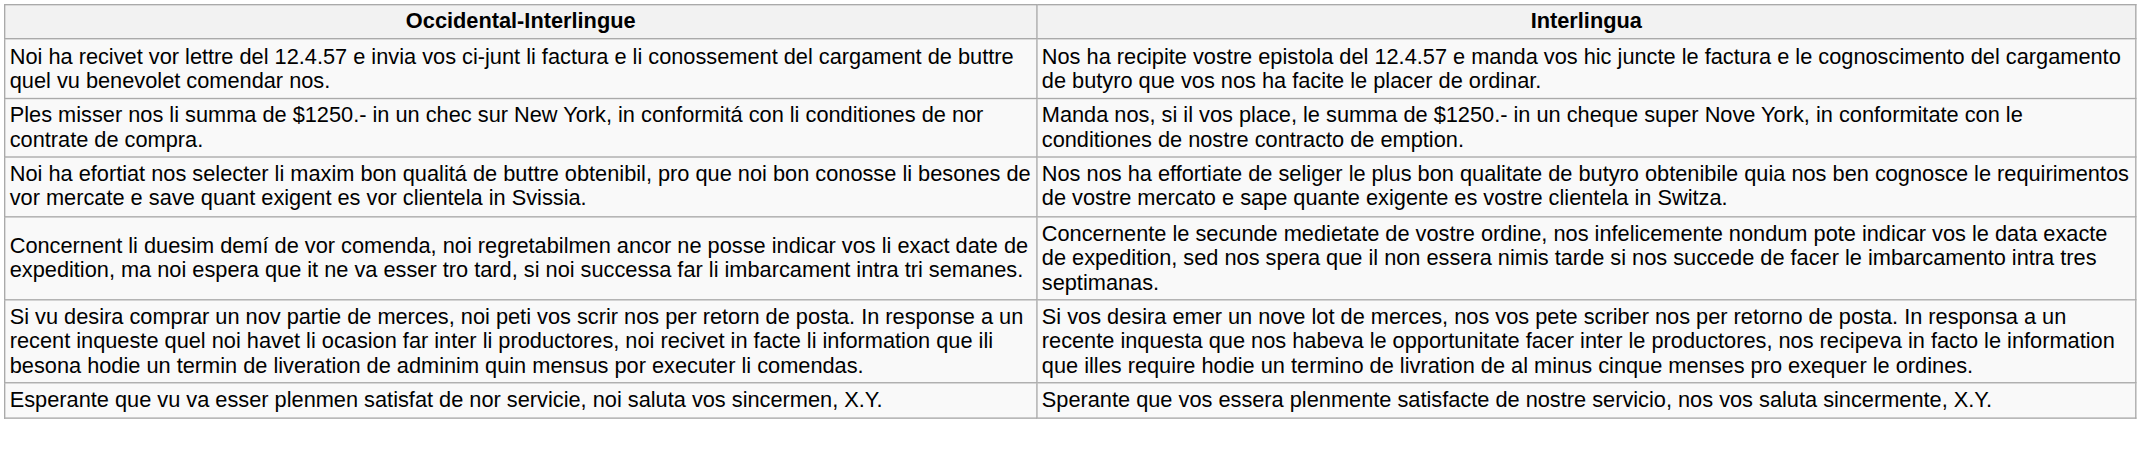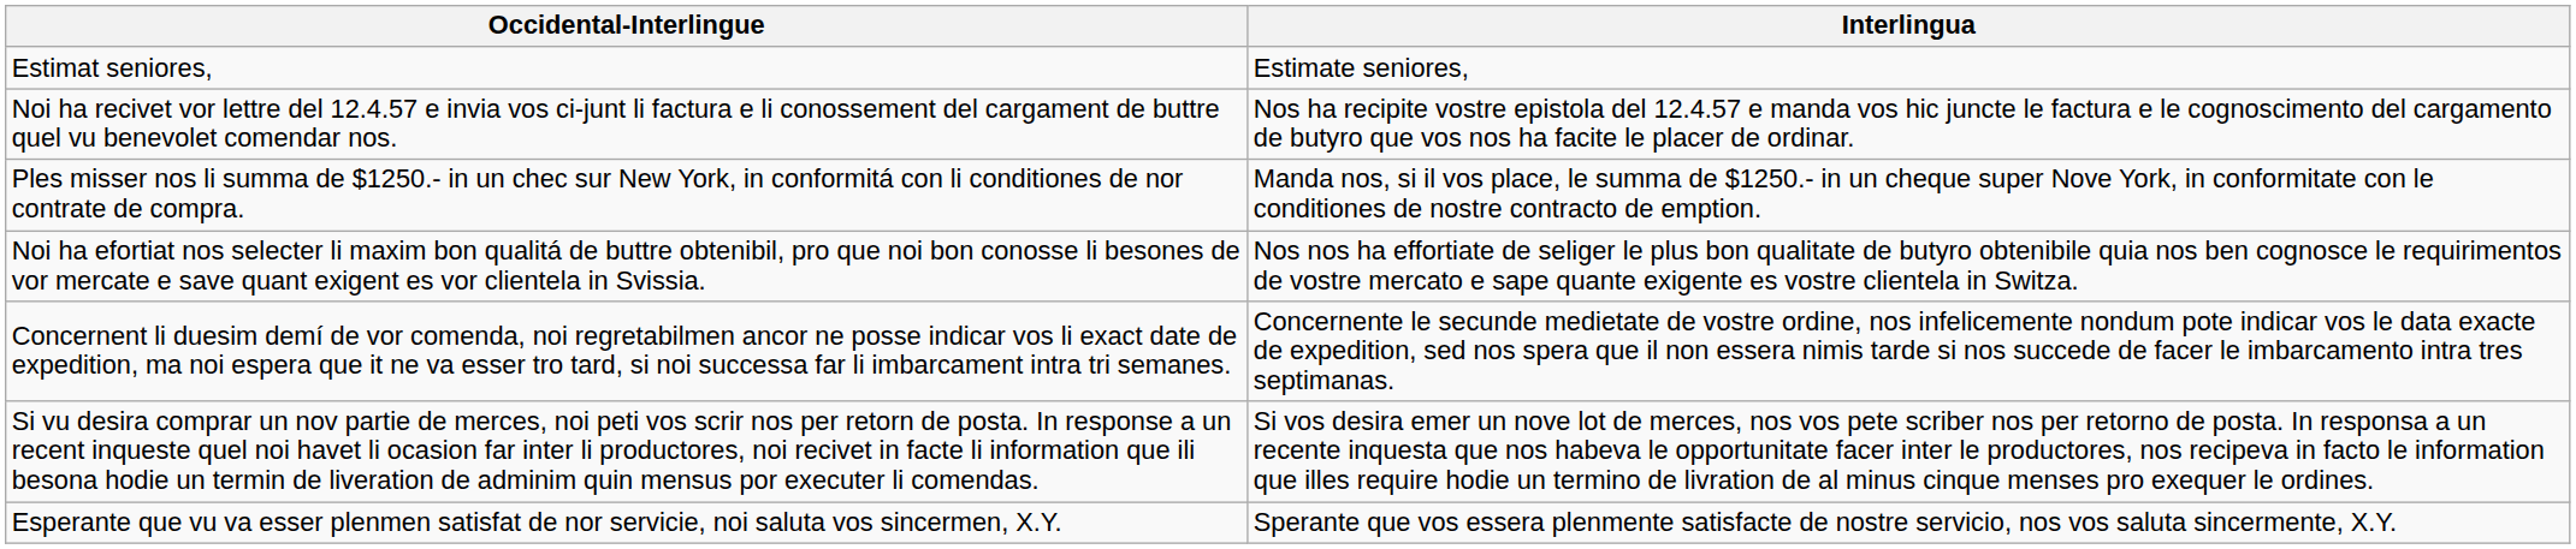+ row: Estimat seniores, | Estimate seniores,
